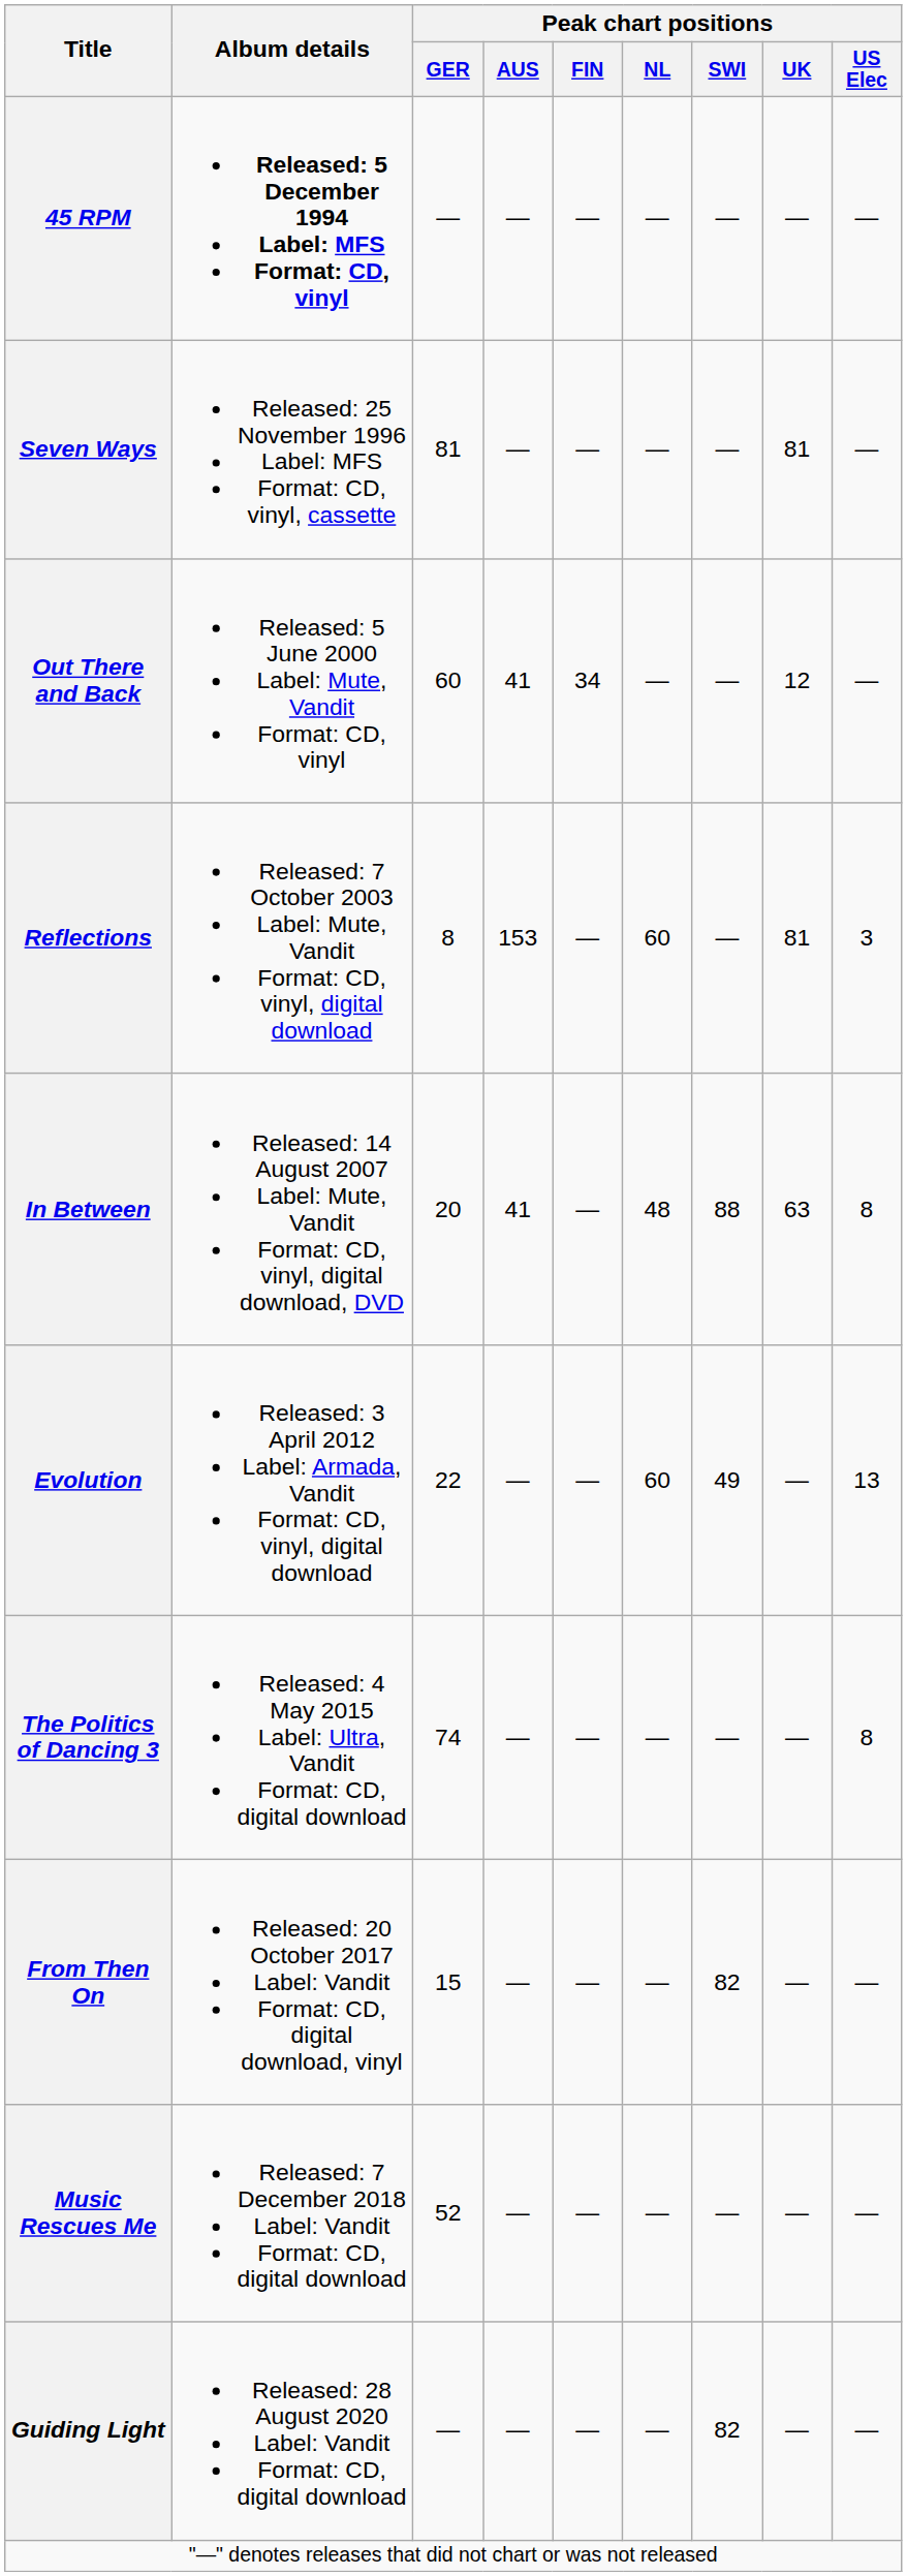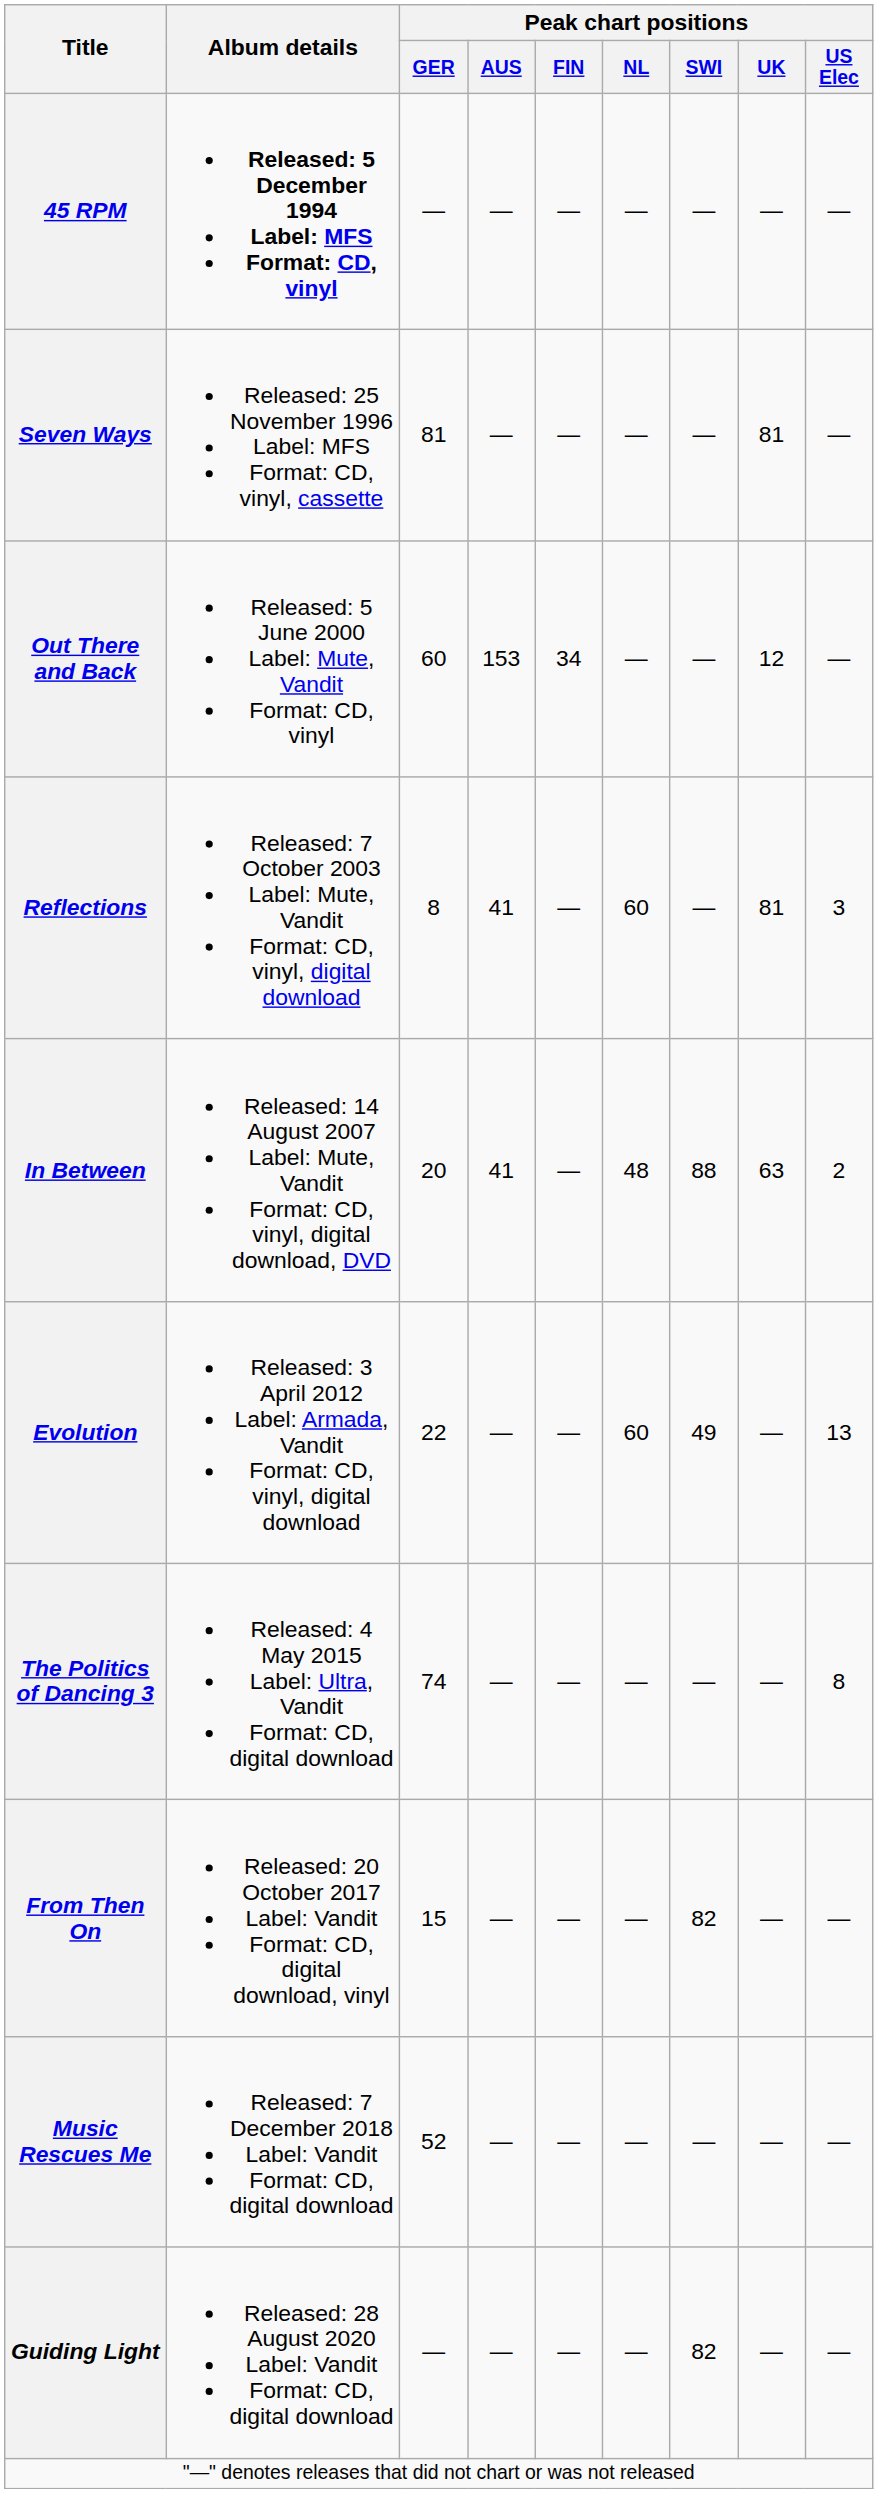Out There and Back | Peak chart positions / AUS: 41 -> 153
Reflections | Peak chart positions / AUS: 153 -> 41
In Between | Peak chart positions / US Elec: 8 -> 2
